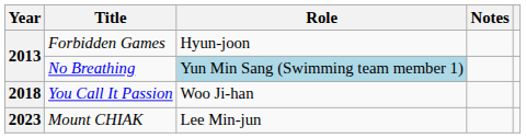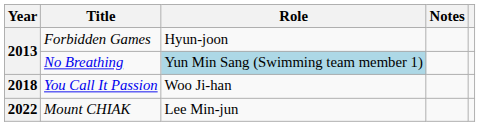Mount CHIAK | Year: 2023 -> 2022
